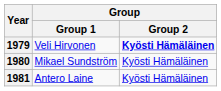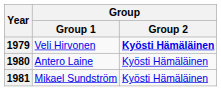1980 | Group / Group 1: Mikael Sundström -> Antero Laine
1981 | Group / Group 1: Antero Laine -> Mikael Sundström
